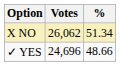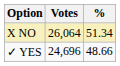X NO | Votes: 26,062 -> 26,064
